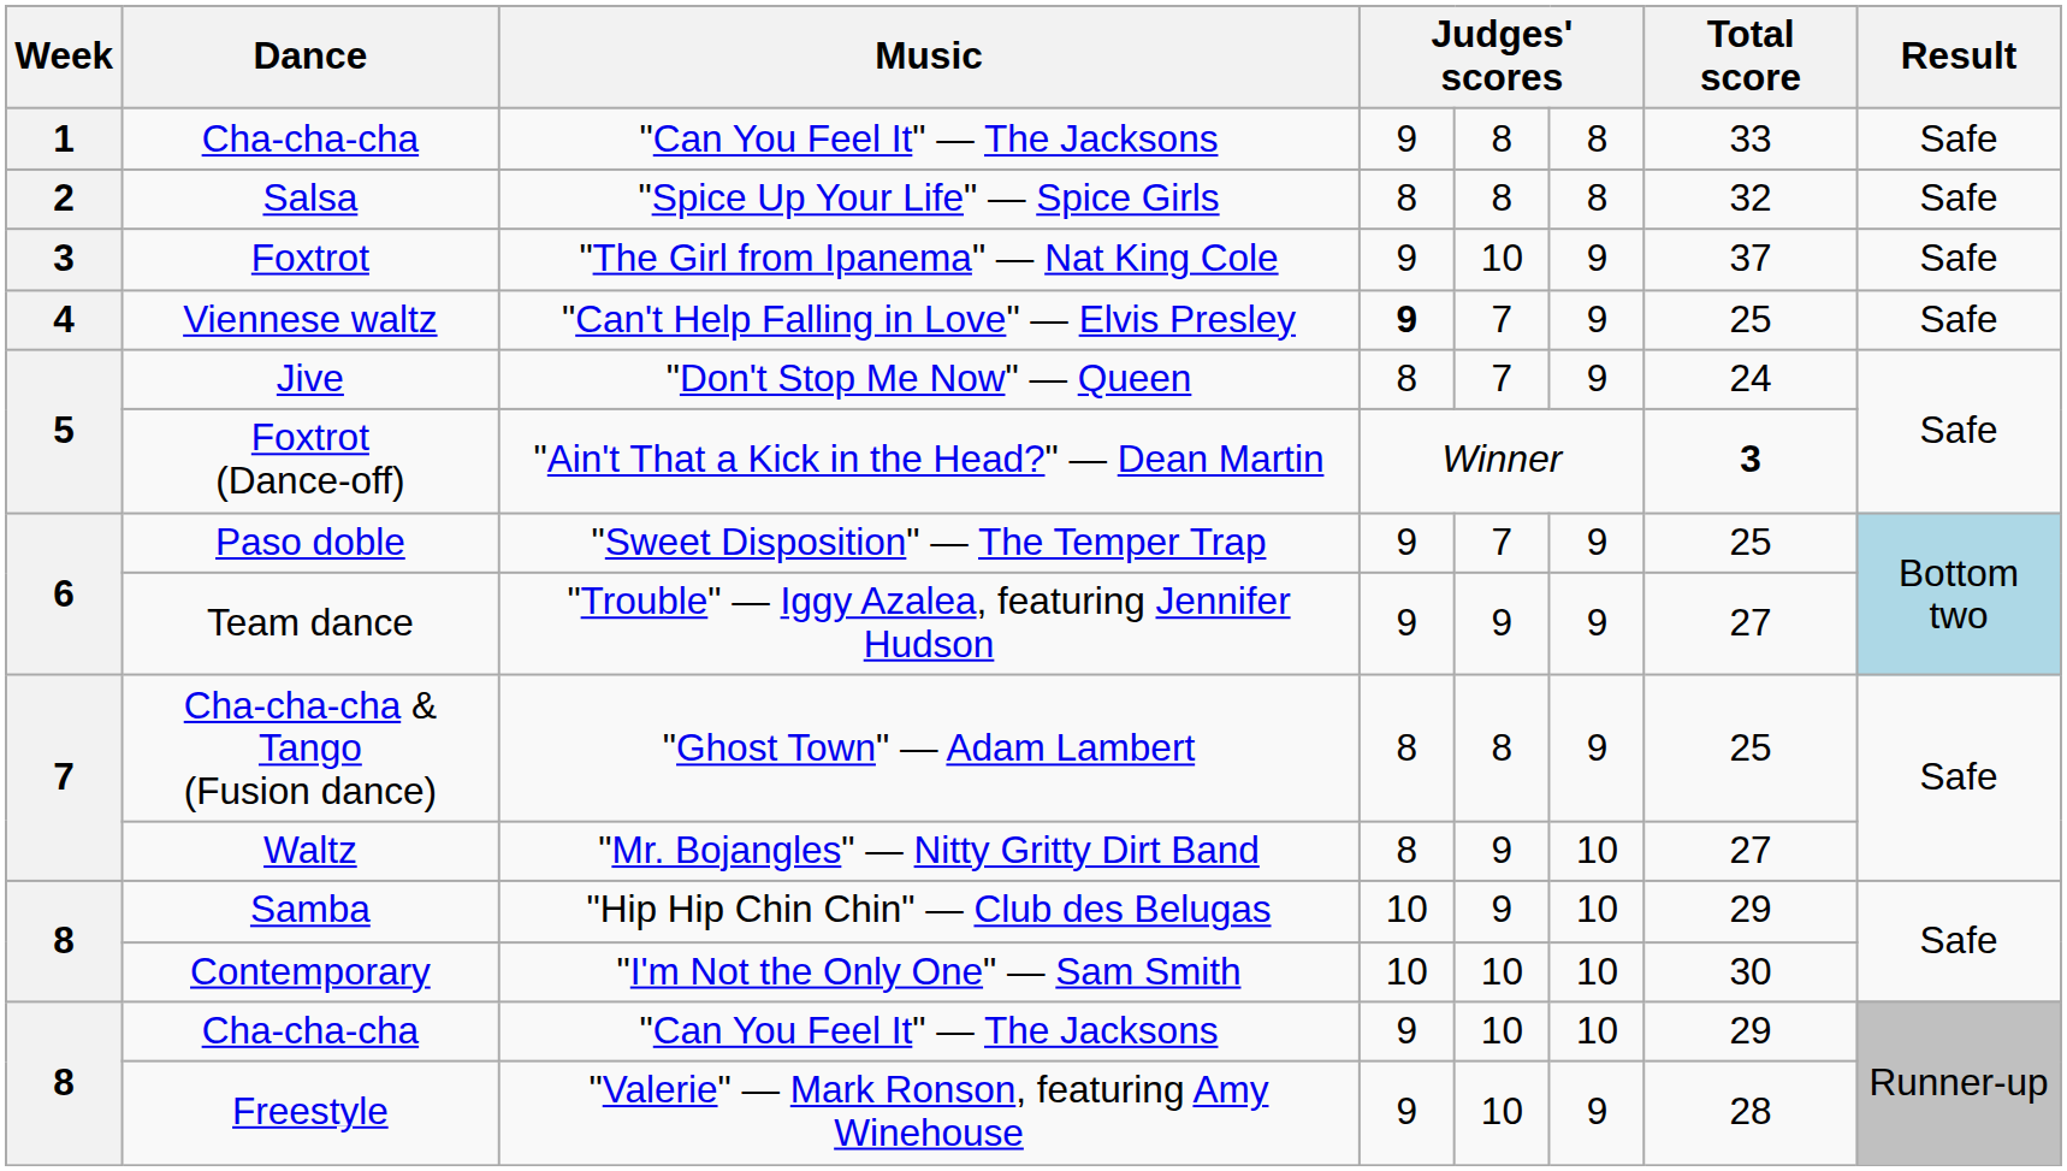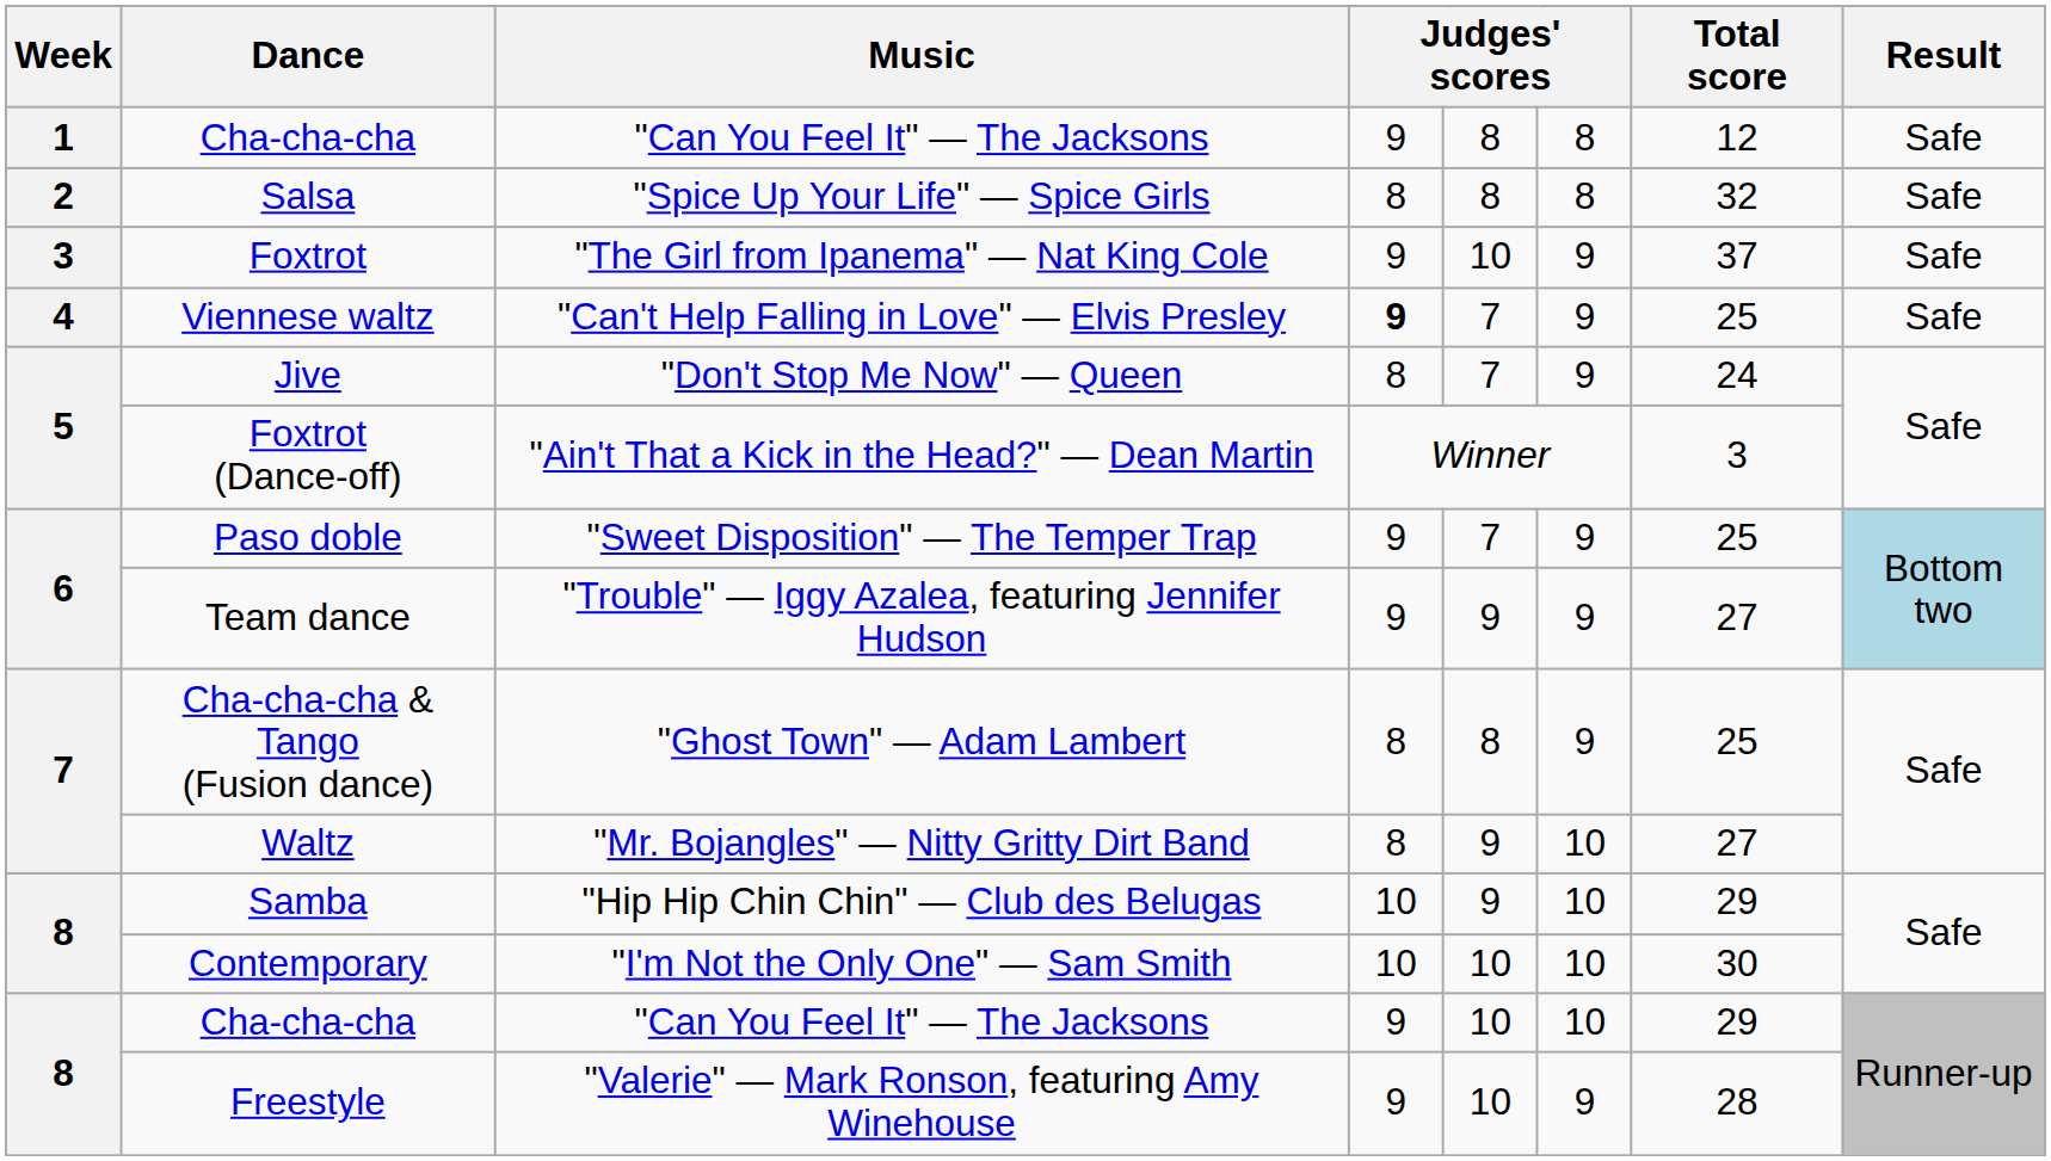1 / Cha-cha-cha | Total score: 33 -> 12
Foxtrot (Dance-off) | Total score: bold -> normal
